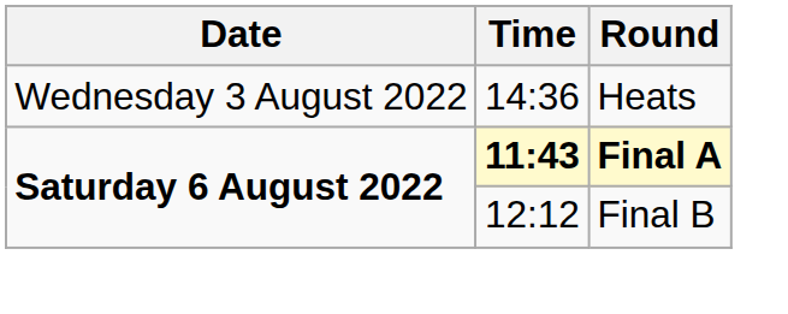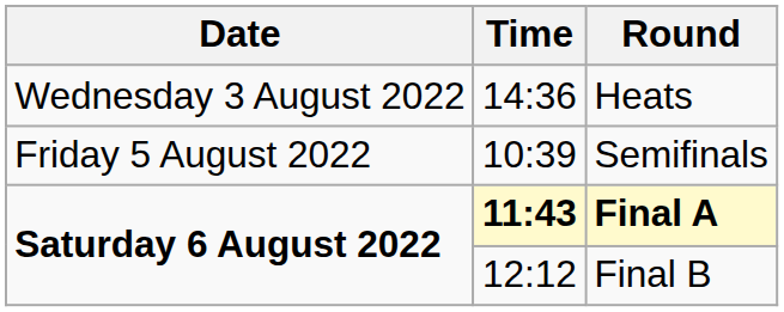+ row: Friday 5 August 2022 | 10:39 | Semifinals
